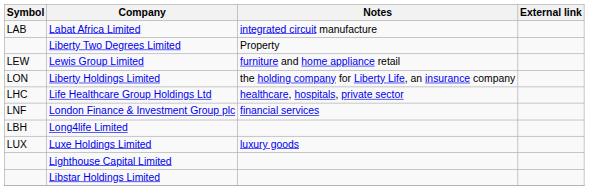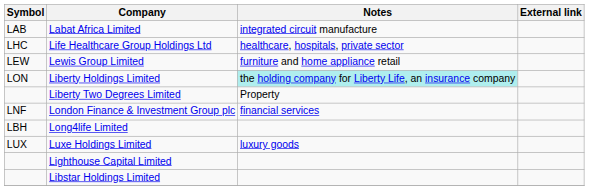rows swapped: Liberty Two Degrees Limited <-> Life Healthcare Group Holdings Ltd
Liberty Holdings Limited | Notes: no background -> paleturquoise background
